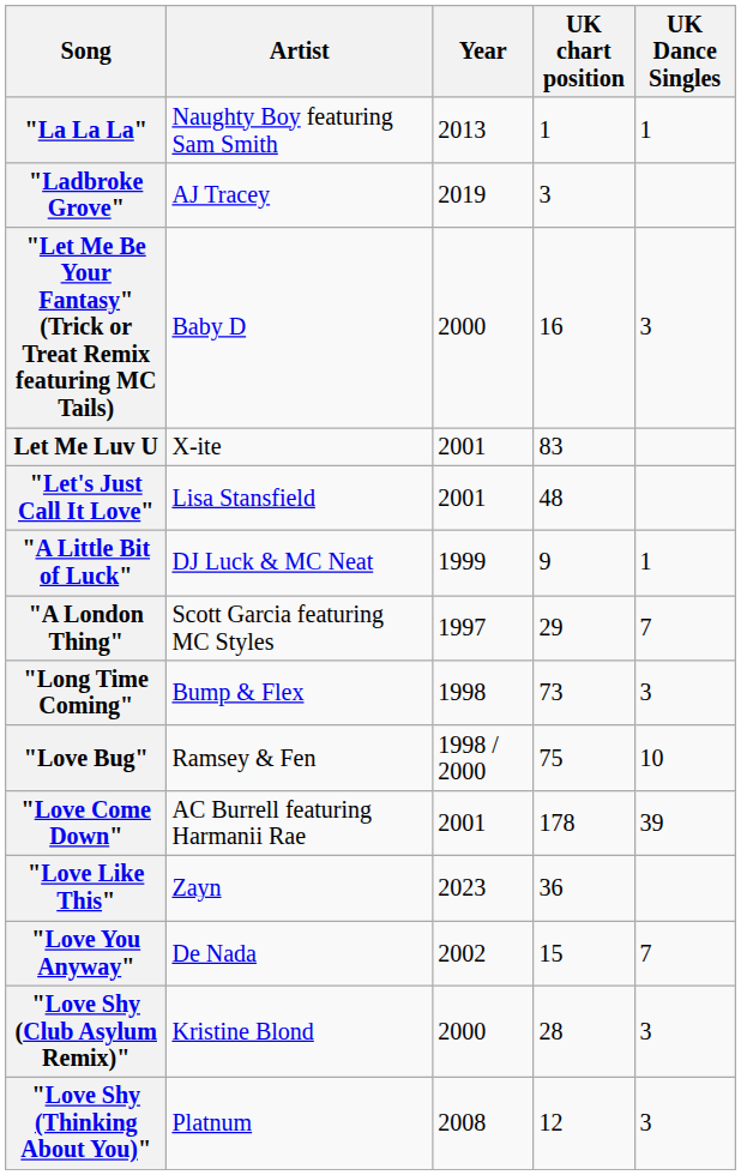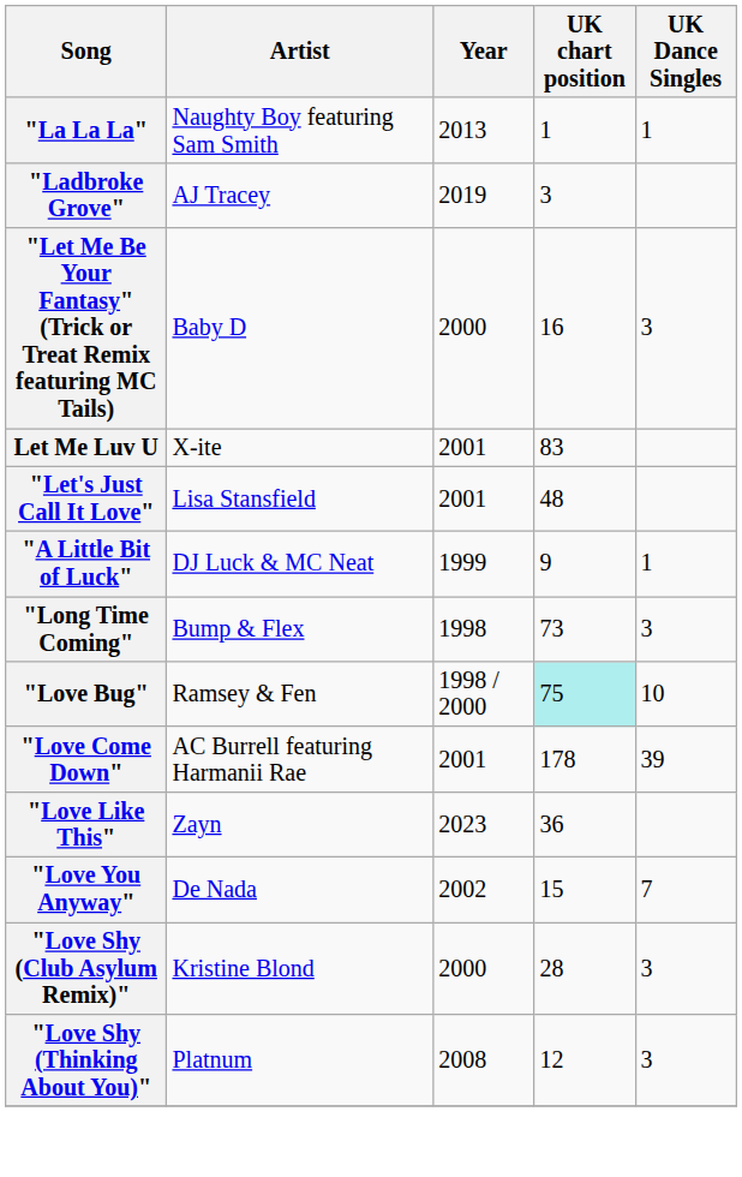- row: "A London Thing" | Scott Garcia featuring MC Styles | 1997 | 29 | 7
"Love Bug" | UK chart position: no background -> paleturquoise background
